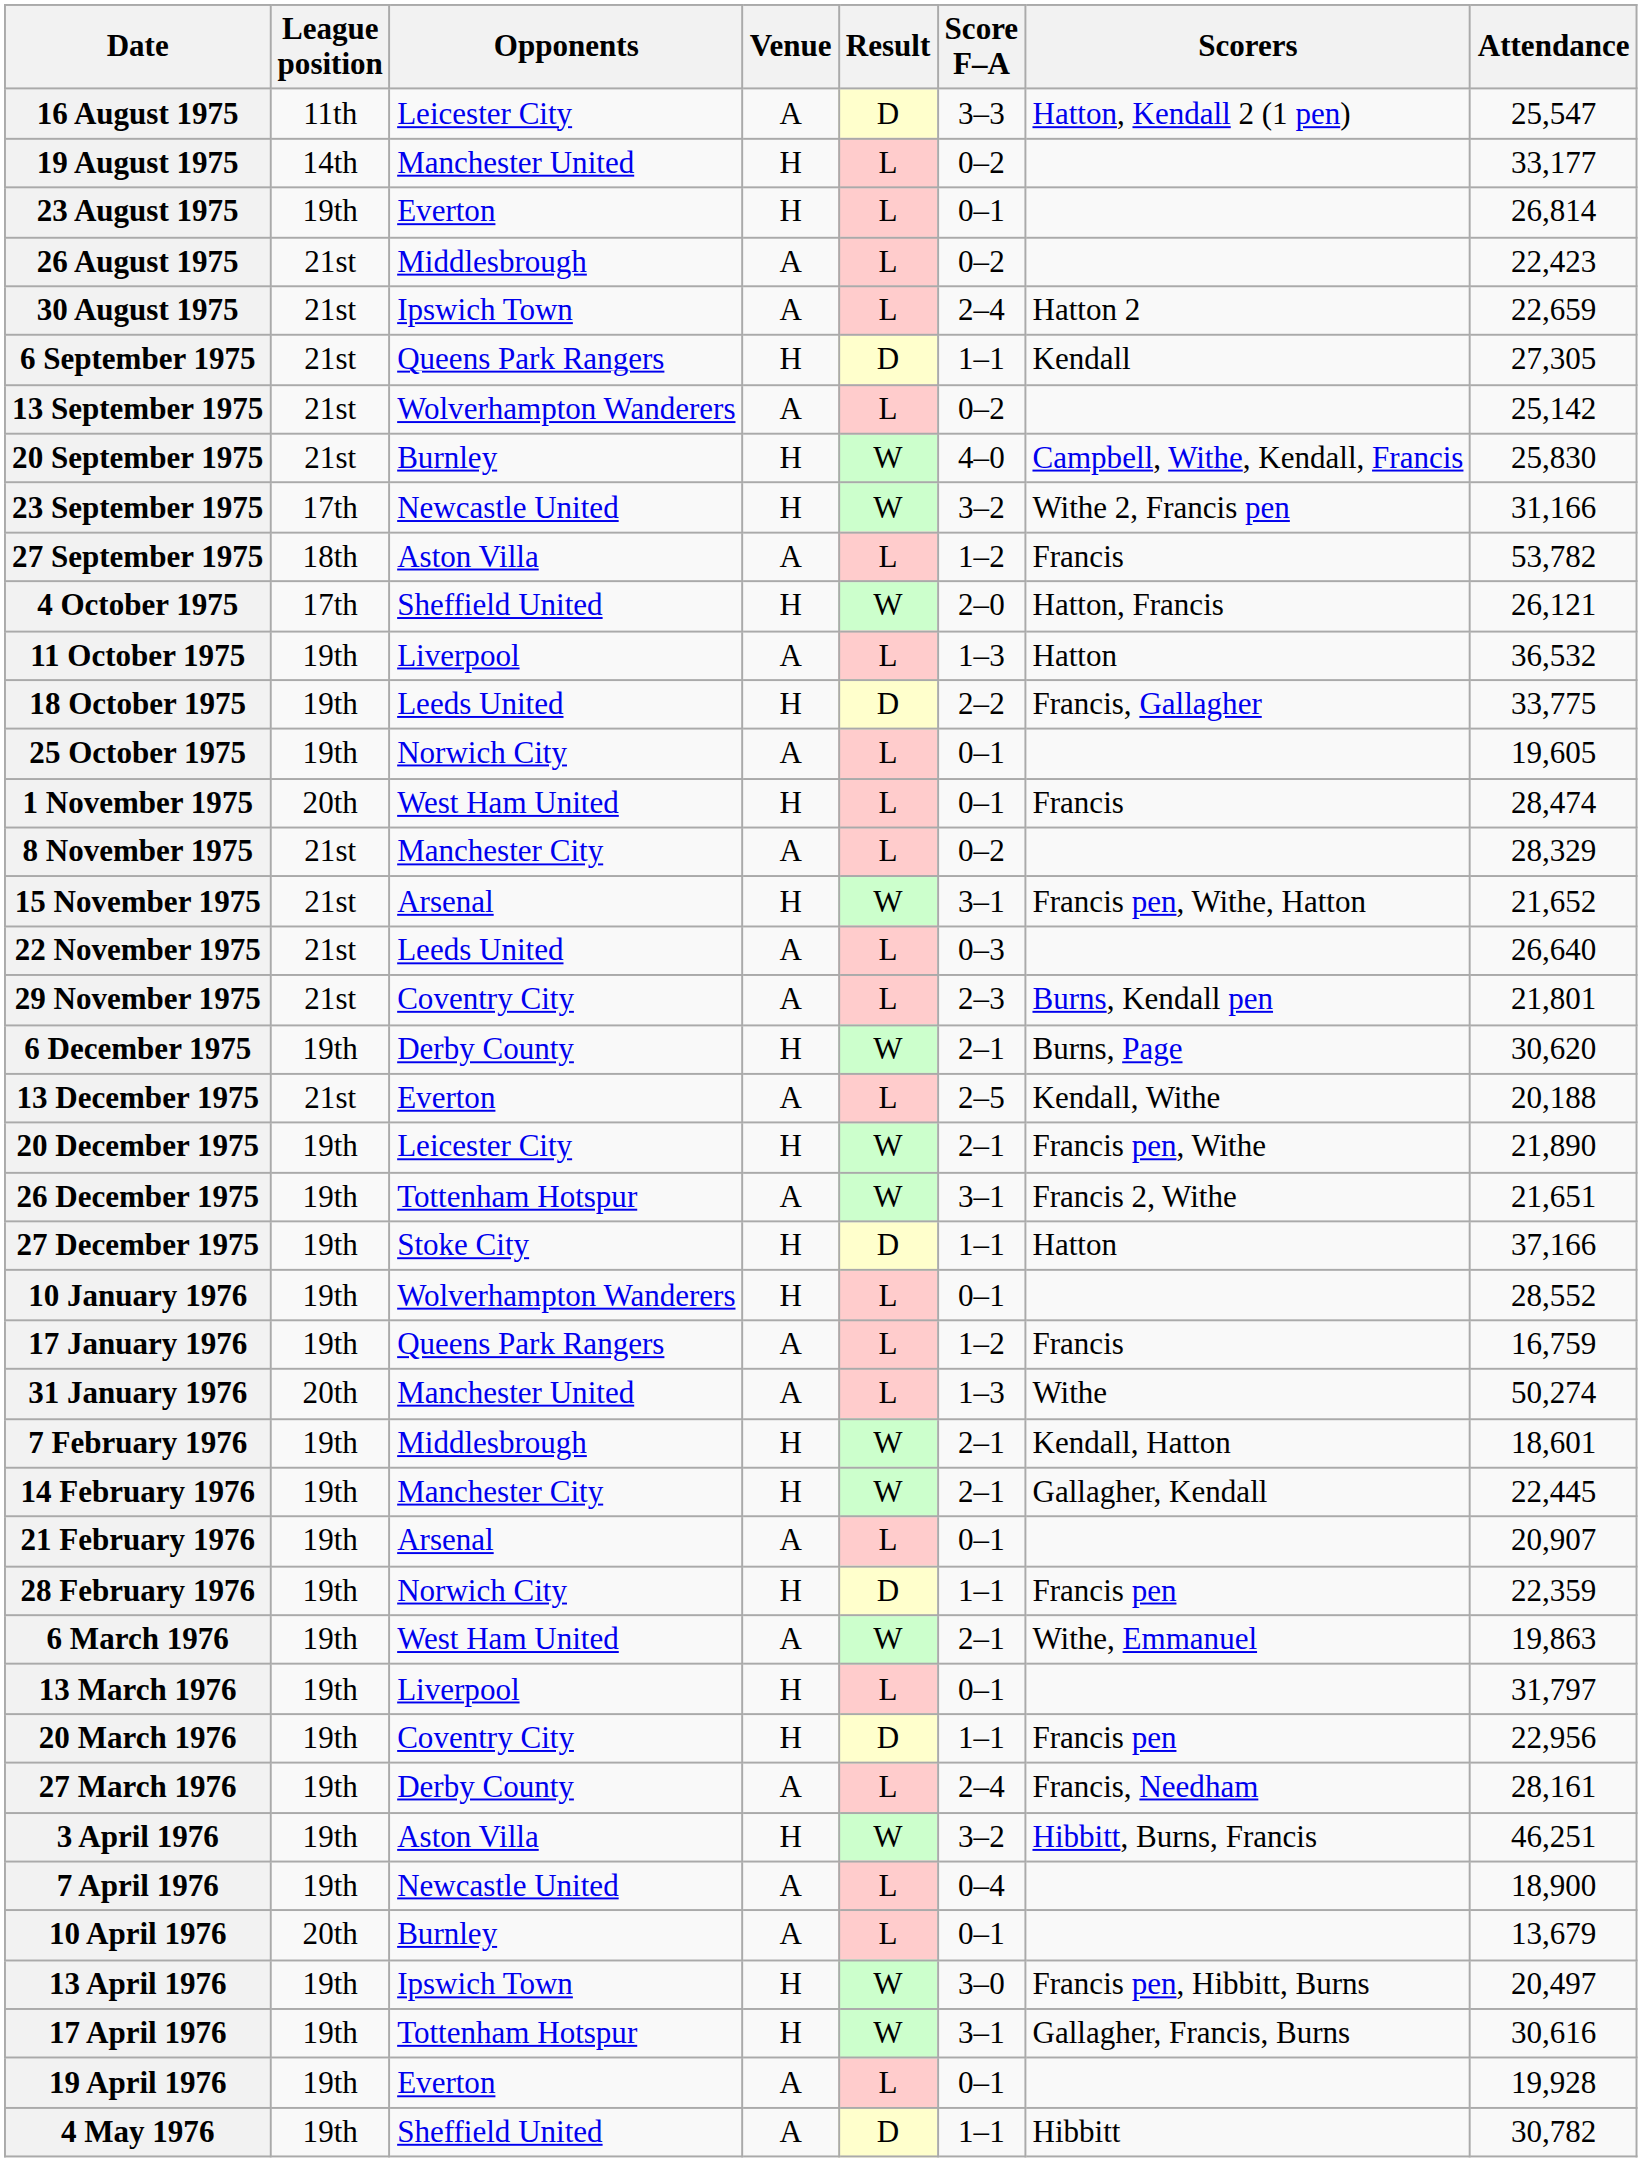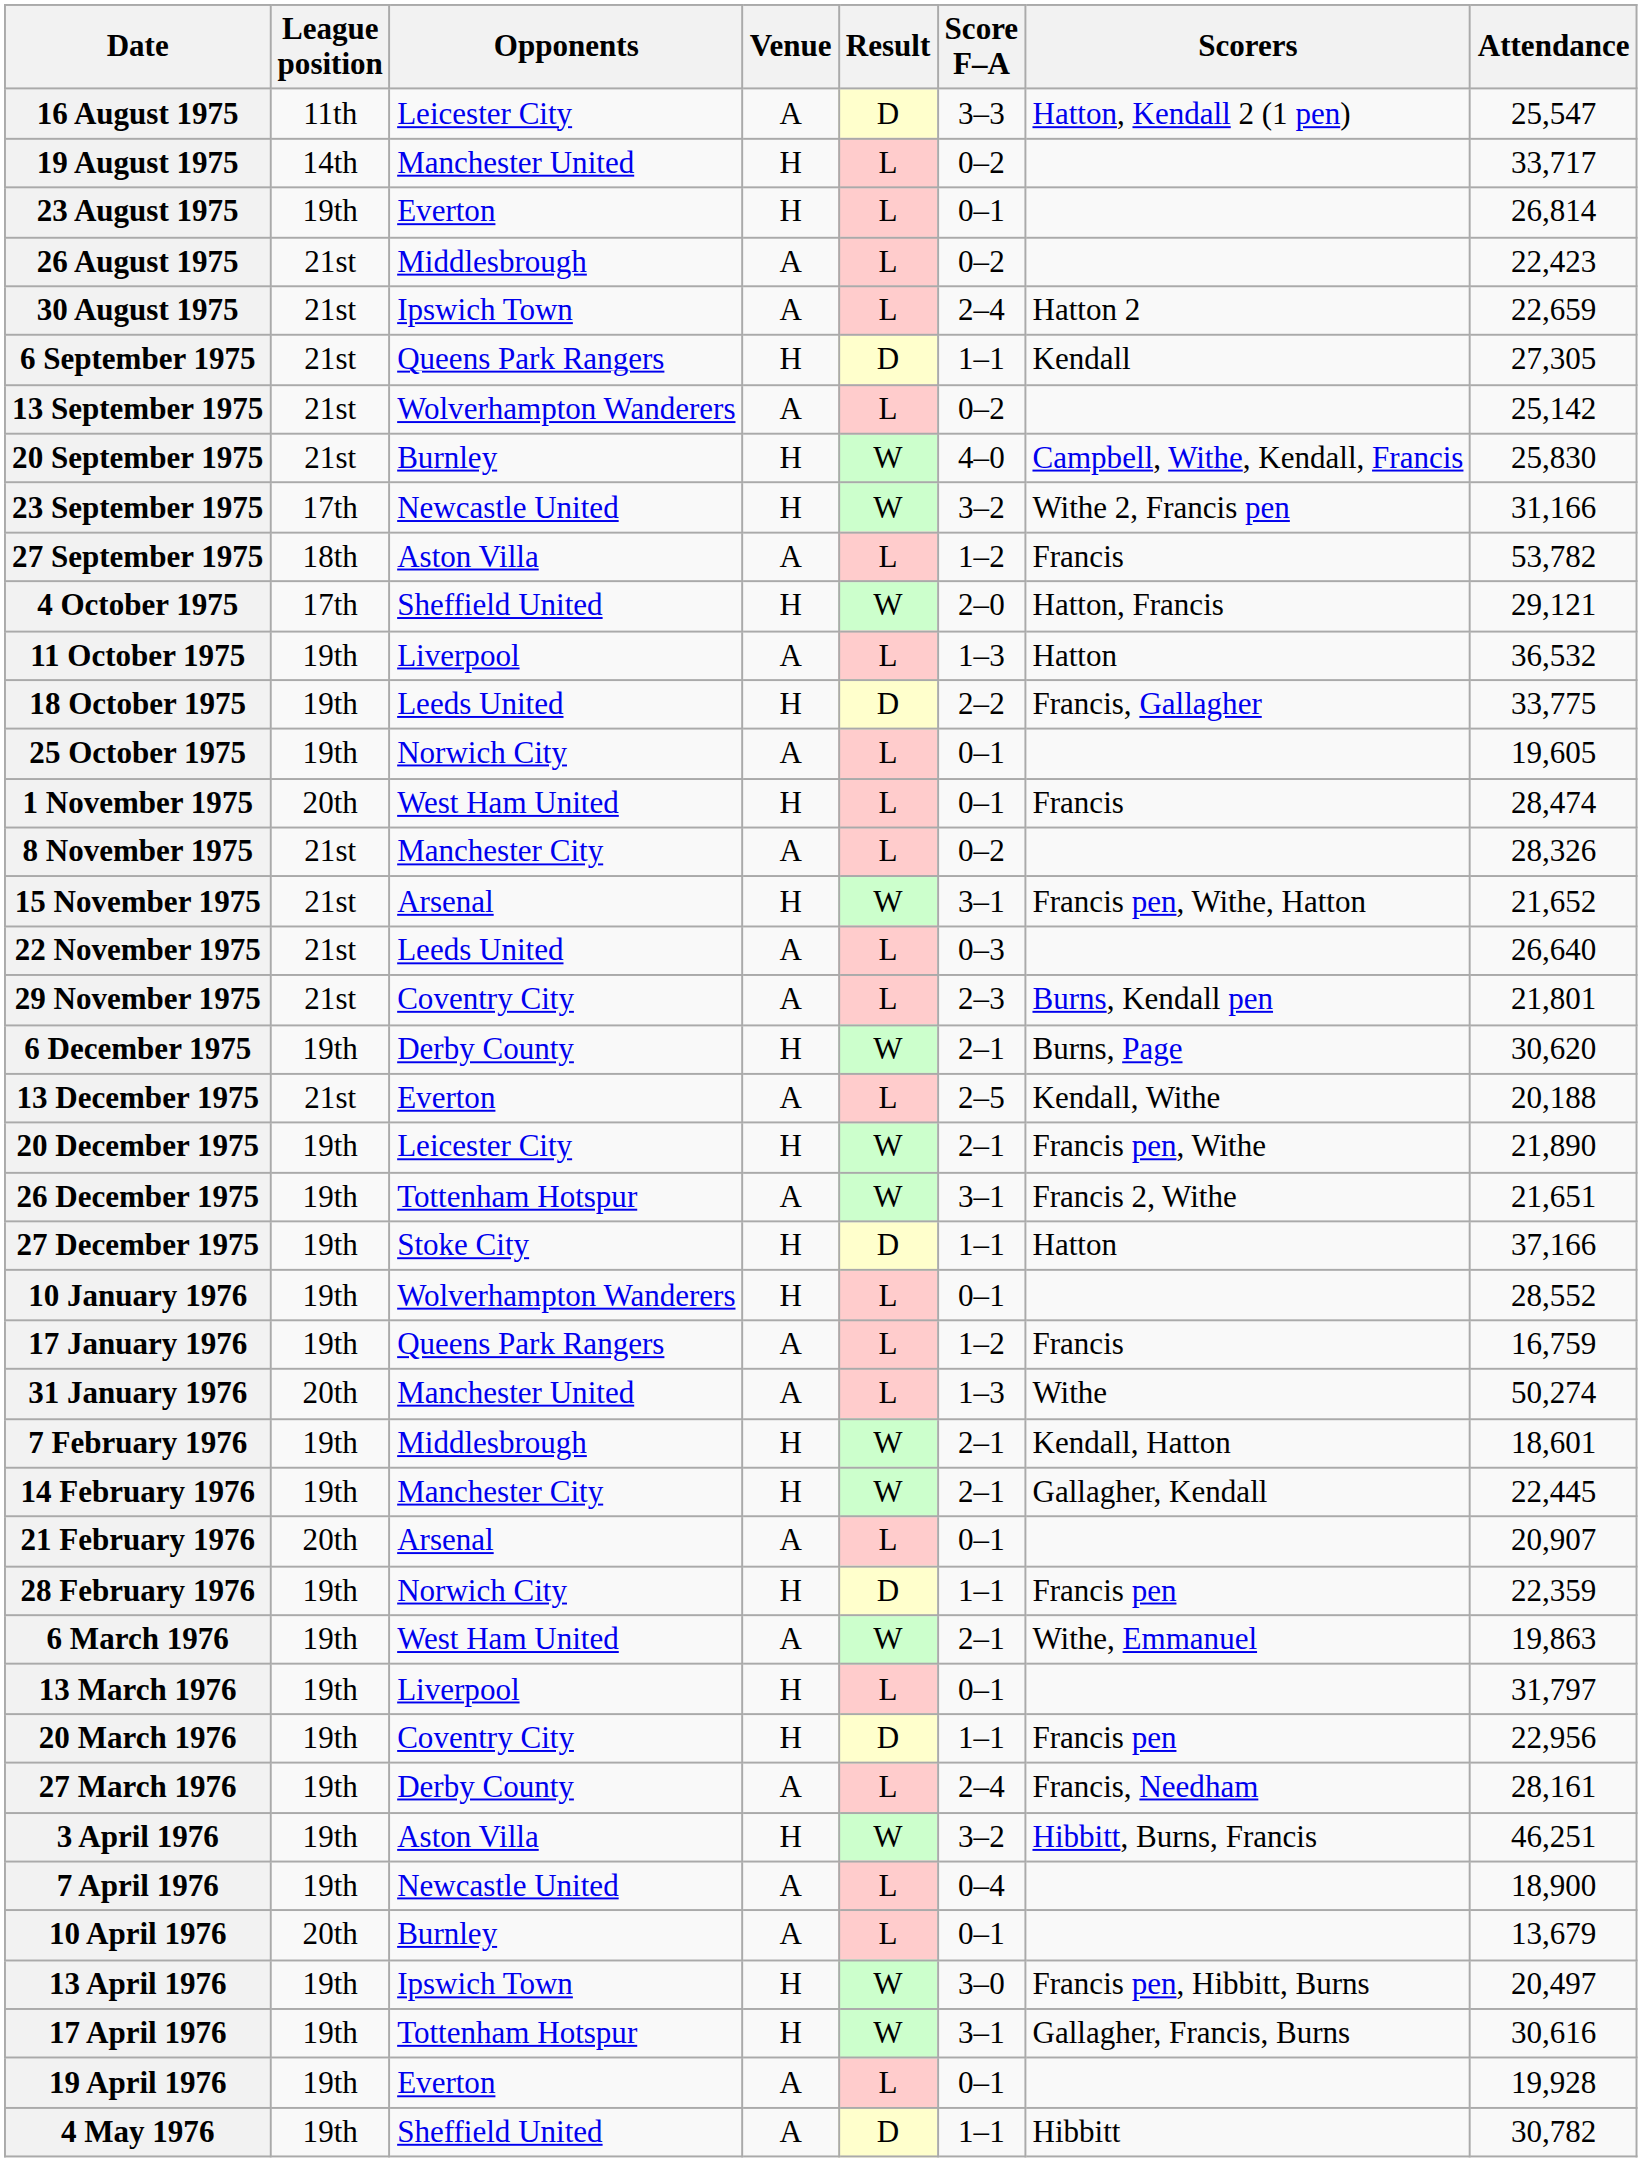19 August 1975 | Attendance: 33,177 -> 33,717
4 October 1975 | Attendance: 26,121 -> 29,121
8 November 1975 | Attendance: 28,329 -> 28,326
21 February 1976 | League position: 19th -> 20th
